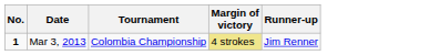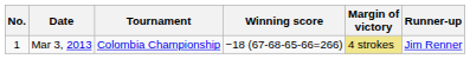+ column: Winning score | −18 (67-68-65-66=266)
Mar 3, 2013 | No.: bold -> normal
